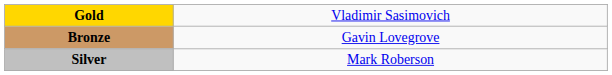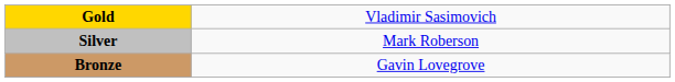rows swapped: Silver <-> Bronze
